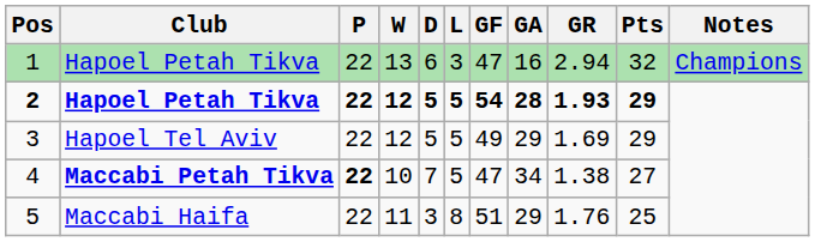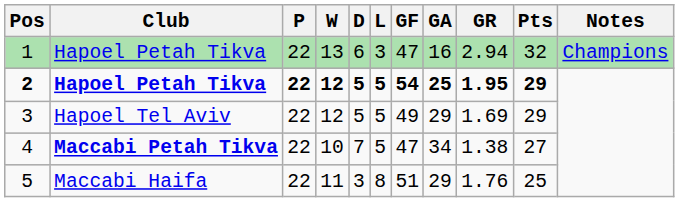2 | GA: 28 -> 25
2 | GR: 1.93 -> 1.95
4 | P: bold -> normal
